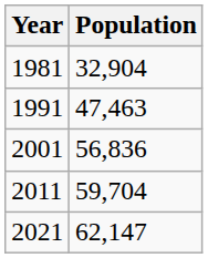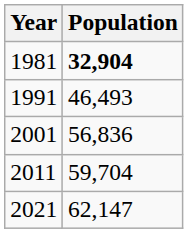1981 | Population: normal -> bold
1991 | Population: 47,463 -> 46,493
